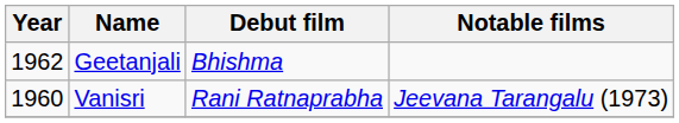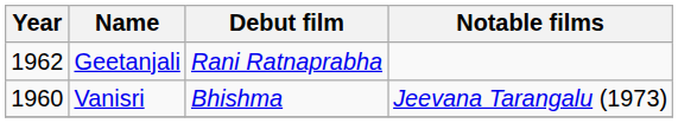Geetanjali | Debut film: Bhishma -> Rani Ratnaprabha
Vanisri | Debut film: Rani Ratnaprabha -> Bhishma
